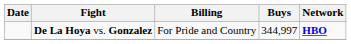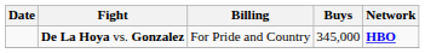De La Hoya vs. Gonzalez | Buys: 344,997 -> 345,000
